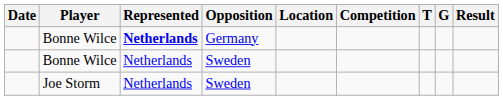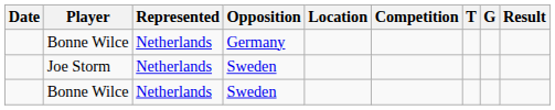Bonne Wilce / Germany | Represented: bold -> normal
rows swapped: Bonne Wilce / Sweden <-> Joe Storm
